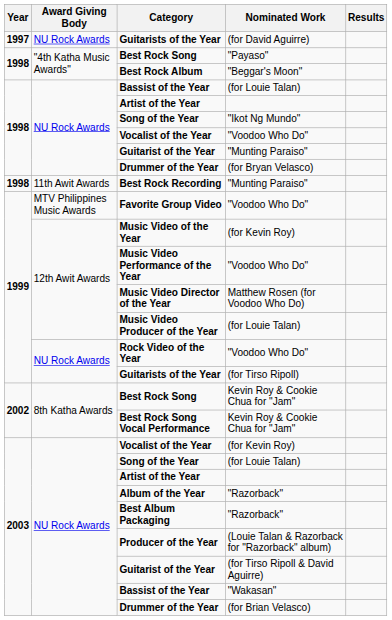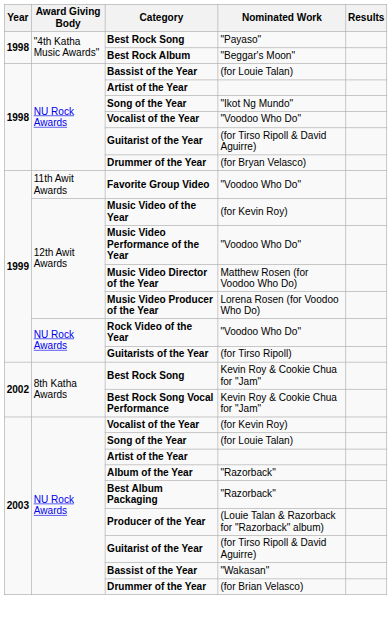- row: 1997 | NU Rock Awards | Guitarists of the Year | (for David Aguirre)
1998 / Guitarist of the Year | Nominated Work: "Munting Paraiso" -> (for Tirso Ripoll & David Aguirre)
- row: 1998 | 11th Awit Awards | Best Rock Recording | "Munting Paraiso"
Favorite Group Video | Award Giving Body: MTV Philippines Music Awards -> 11th Awit Awards
Music Video Producer of the Year | Nominated Work: (for Louie Talan) -> Lorena Rosen (for Voodoo Who Do)
